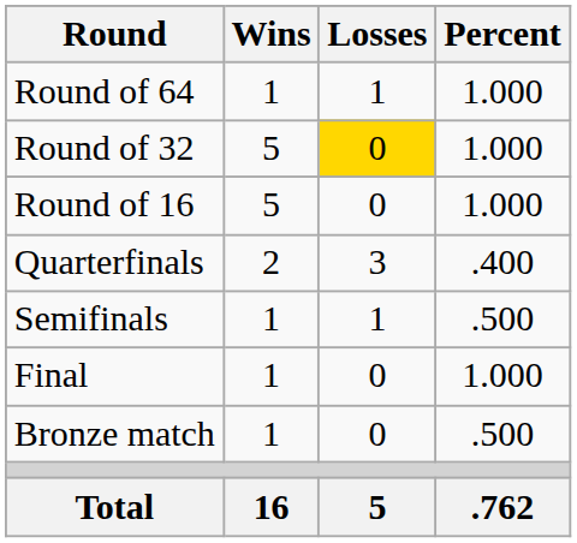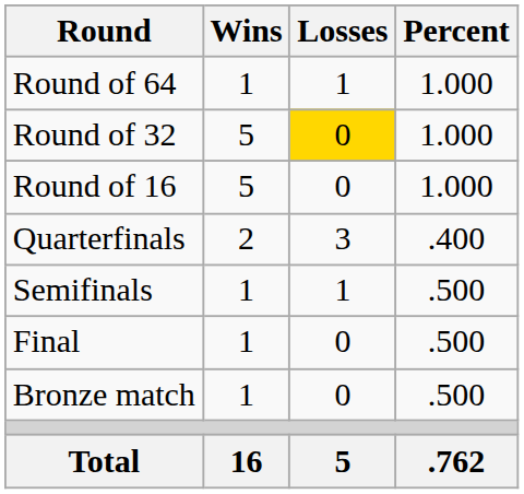Final | Percent: 1.000 -> .500
